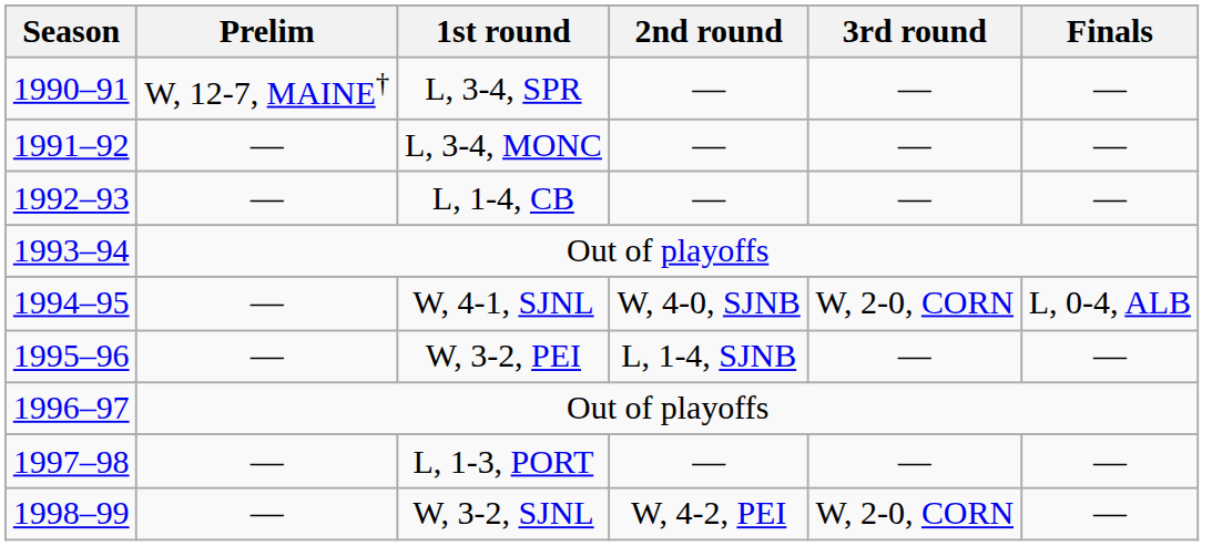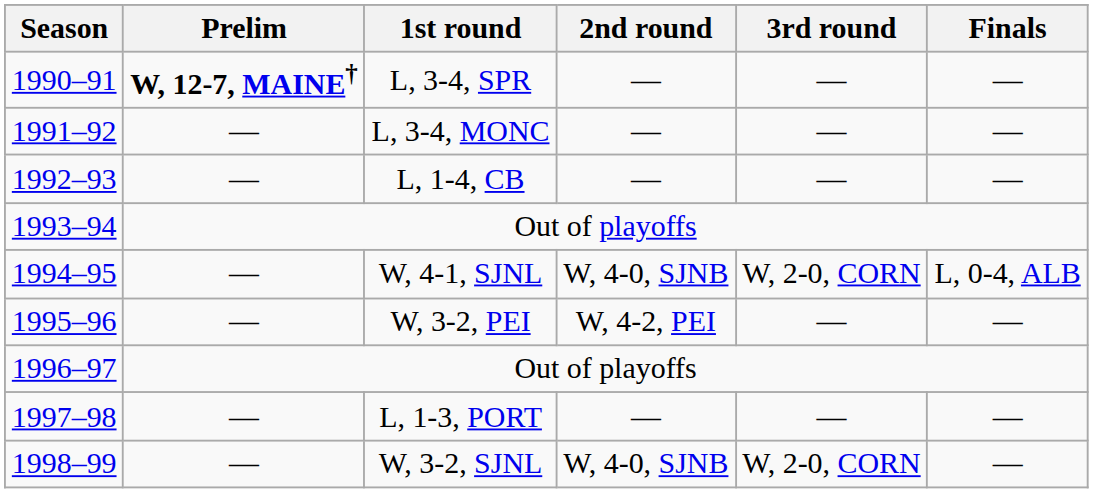1990–91 | Prelim: normal -> bold
1995–96 | 2nd round: L, 1-4, SJNB -> W, 4-2, PEI
1998–99 | 2nd round: W, 4-2, PEI -> W, 4-0, SJNB
